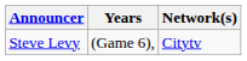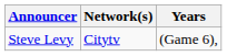columns swapped: Years <-> Network(s)
